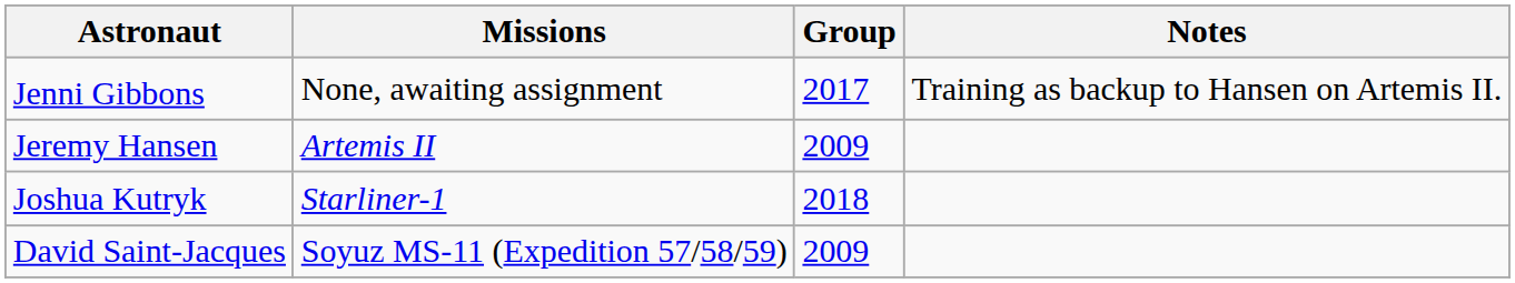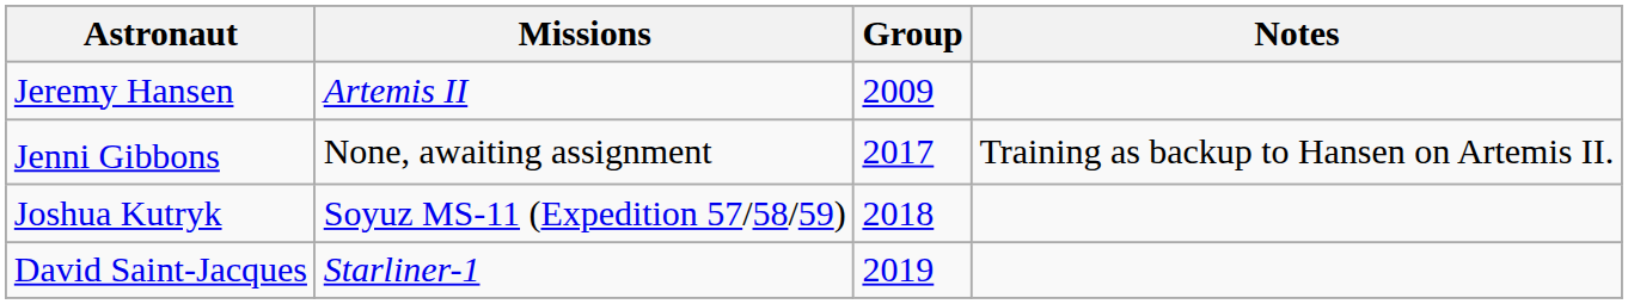rows swapped: Jenni Gibbons <-> Jeremy Hansen
Joshua Kutryk | Missions: Starliner-1 -> Soyuz MS-11 (Expedition 57/58/59)
David Saint-Jacques | Missions: Soyuz MS-11 (Expedition 57/58/59) -> Starliner-1
David Saint-Jacques | Group: 2009 -> 2019
